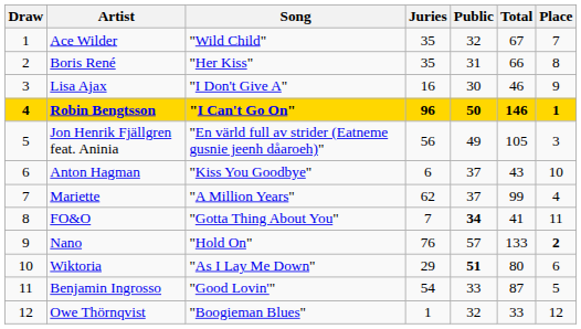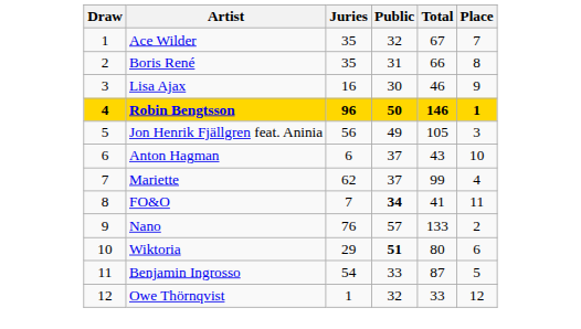- column: Song | "Wild Child" | "Her Kiss" | "I Don't Give A" | "I Can't Go On" | "En värld full av strider (Eatneme gusnie jeenh dåaroeh)" | "Kiss You Goodbye" | "A Million Years" | "Gotta Thing About You" | "Hold On" | "As I Lay Me Down" | "Good Lovin'" | "Boogieman Blues"
Nano | Place: bold -> normal
